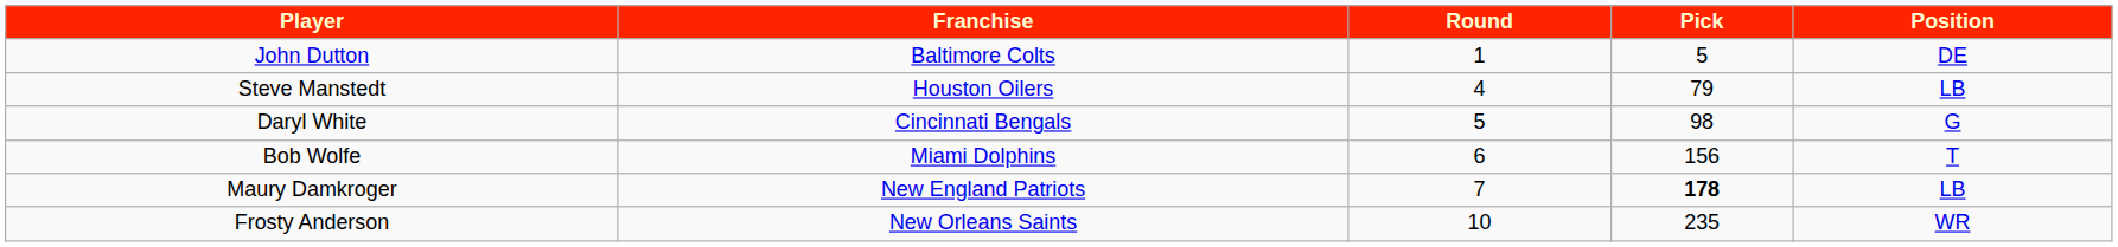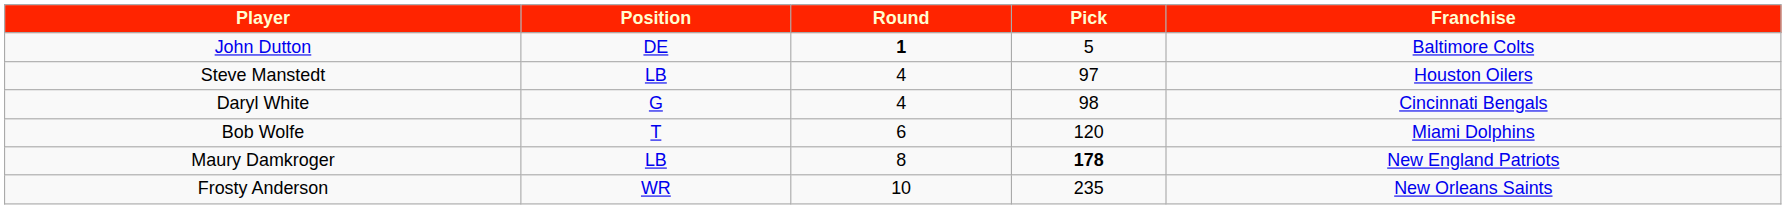columns swapped: Position <-> Franchise
John Dutton | Round: normal -> bold
Steve Manstedt | Pick: 79 -> 97
Daryl White | Round: 5 -> 4
Bob Wolfe | Pick: 156 -> 120
Maury Damkroger | Round: 7 -> 8
